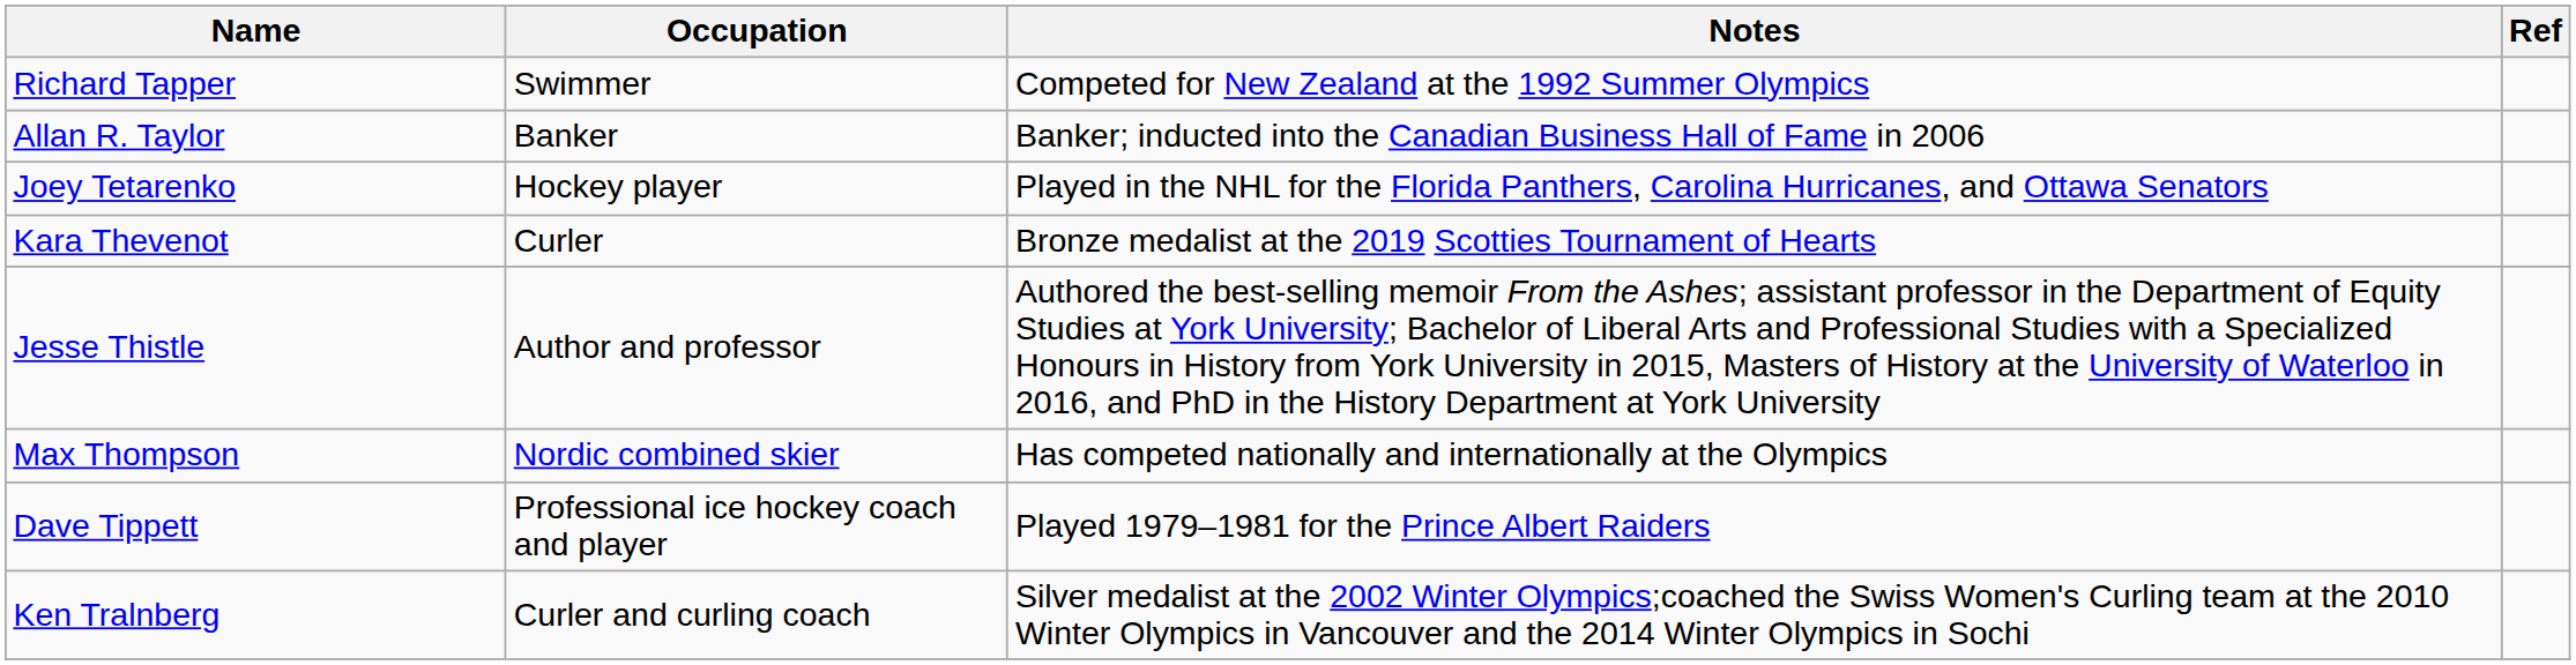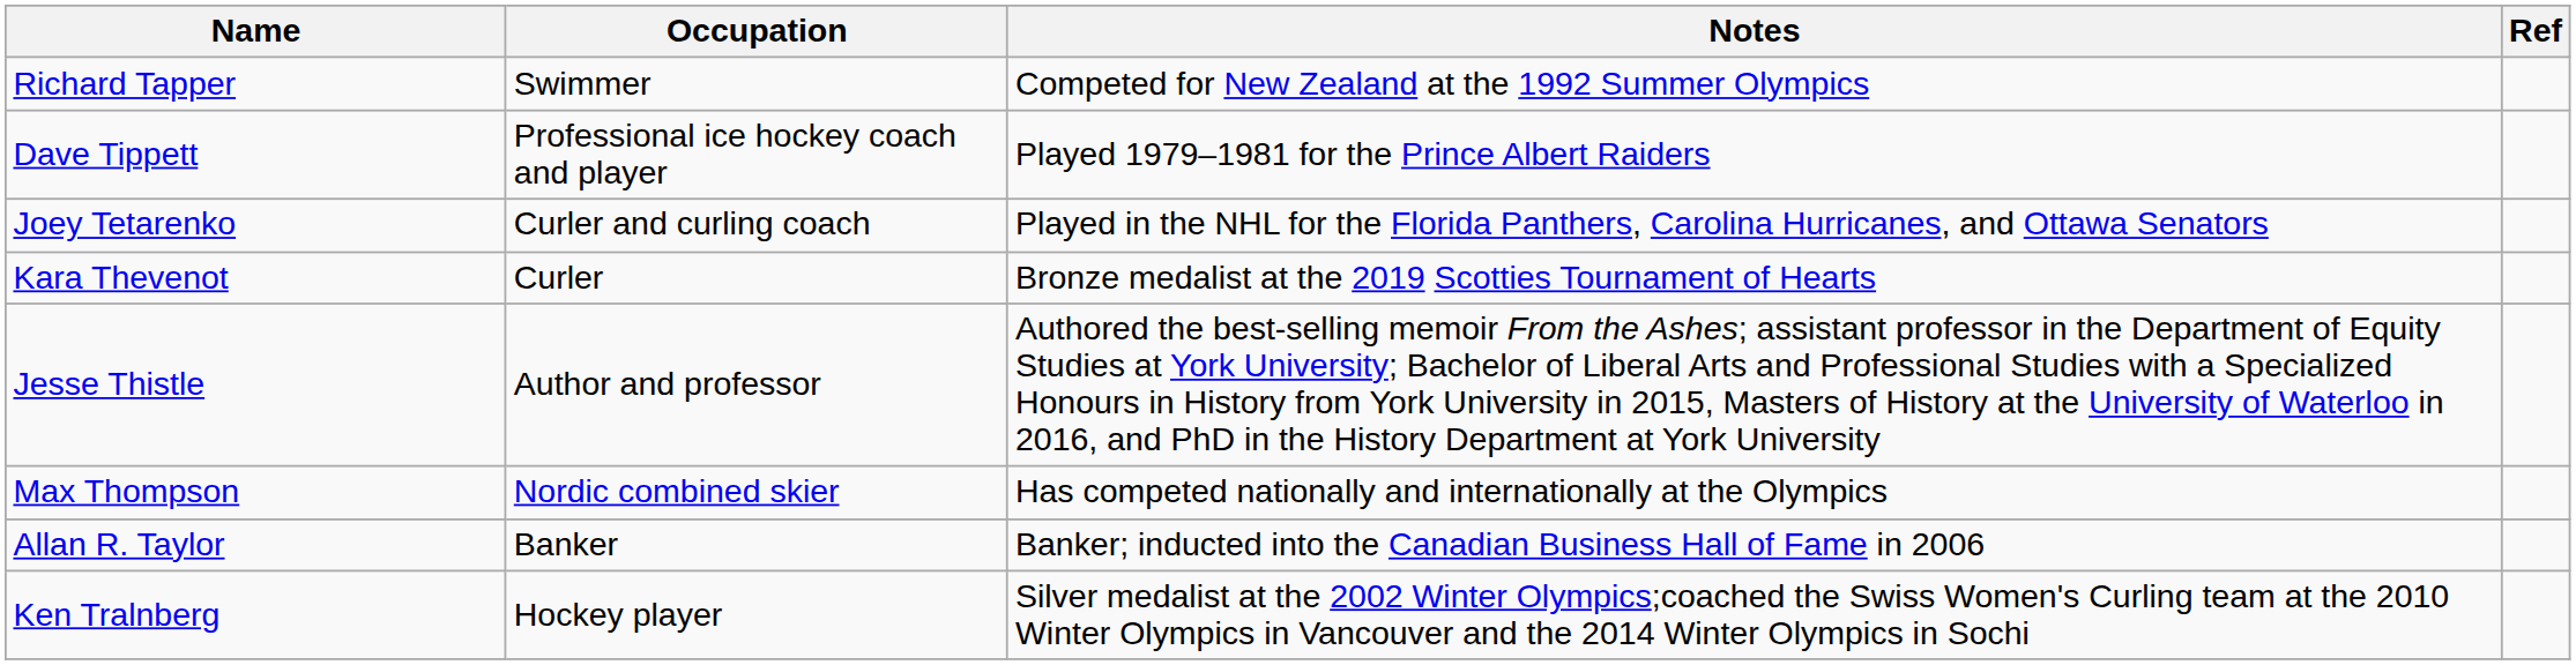rows swapped: Allan R. Taylor <-> Dave Tippett
Joey Tetarenko | Occupation: Hockey player -> Curler and curling coach
Ken Tralnberg | Occupation: Curler and curling coach -> Hockey player
